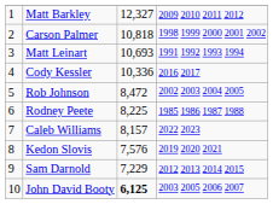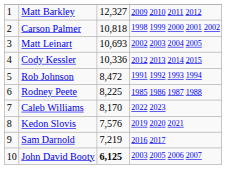Matt Leinart | column 4: 1991 1992 1993 1994 -> 2002 2003 2004 2005
Cody Kessler | column 4: 2016 2017 -> 2012 2013 2014 2015
Rob Johnson | column 4: 2002 2003 2004 2005 -> 1991 1992 1993 1994
Caleb Williams | column 3: 8,157 -> 8,170
Sam Darnold | column 3: 7,229 -> 7,219
Sam Darnold | column 4: 2012 2013 2014 2015 -> 2016 2017
